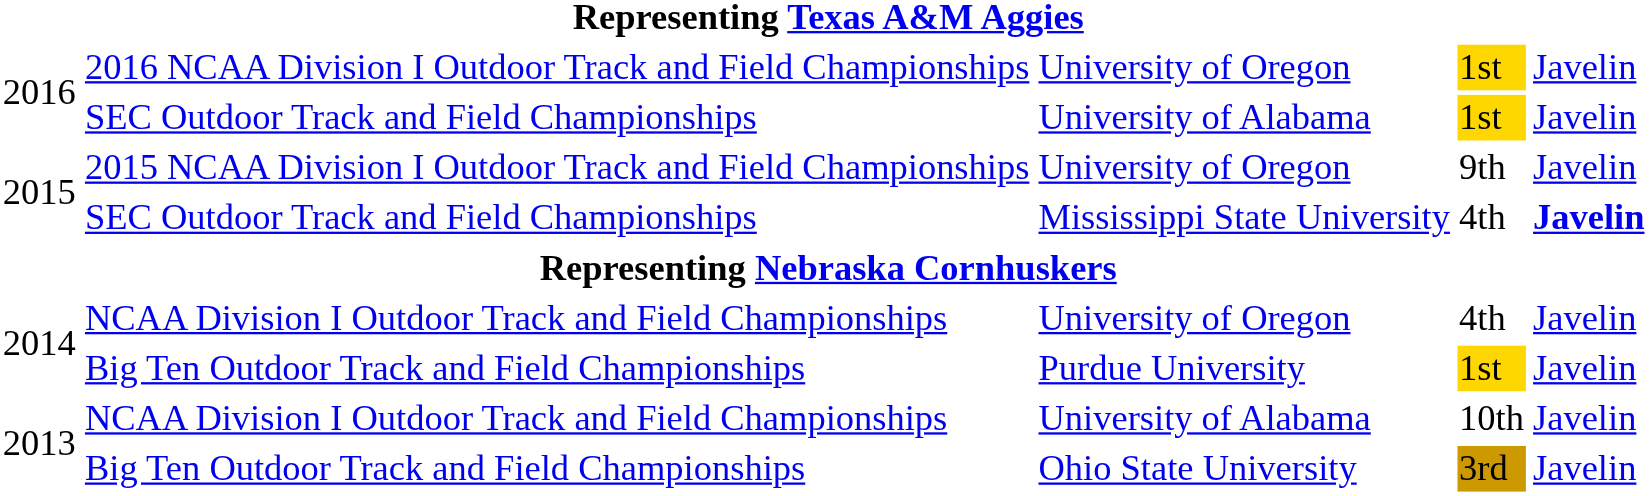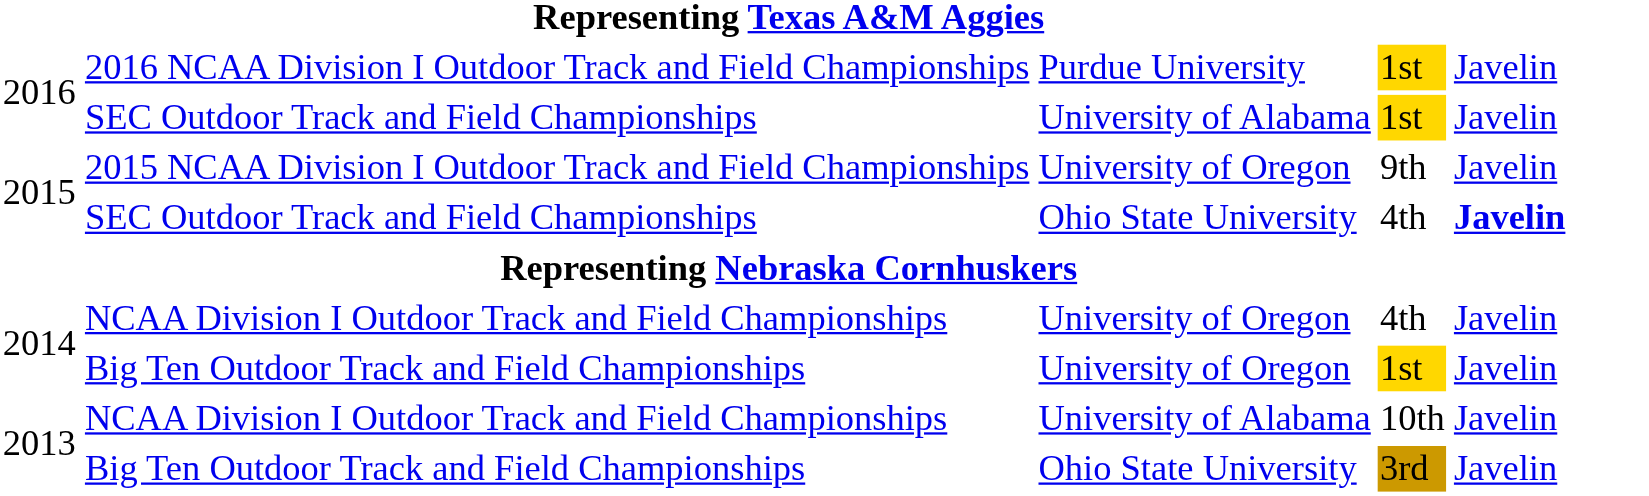2016 NCAA Division I Outdoor Track and Field Championships | column 3: University of Oregon -> Purdue University
SEC Outdoor Track and Field Championships / 4th | column 3: Mississippi State University -> Ohio State University
Big Ten Outdoor Track and Field Championships / 1st | column 3: Purdue University -> University of Oregon
